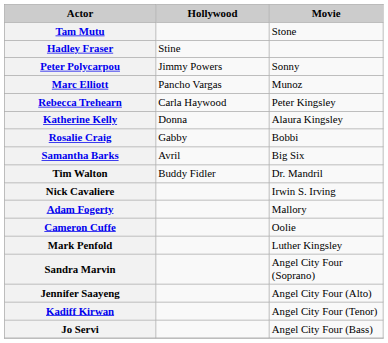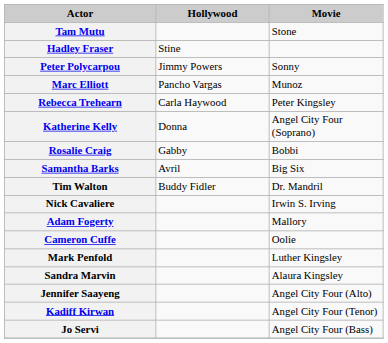Katherine Kelly | Movie: Alaura Kingsley -> Angel City Four (Soprano)
Sandra Marvin | Movie: Angel City Four (Soprano) -> Alaura Kingsley
